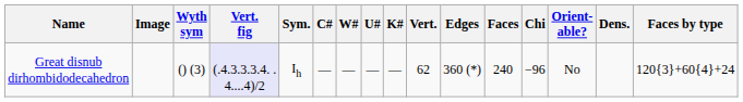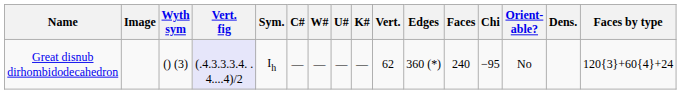Great disnub dirhombidodecahedron | Chi: −96 -> −95
